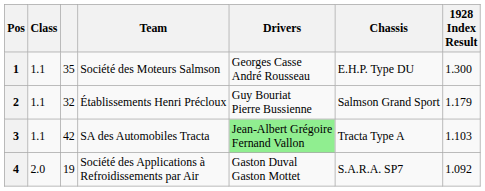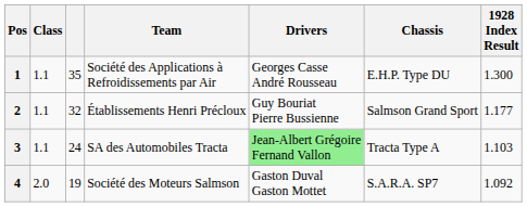1 | Team: Société des Moteurs Salmson -> Société des Applications à Refroidissements par Air
2 | 1928 Index Result: 1.179 -> 1.177
3 | column 3: 42 -> 24
4 | Team: Société des Applications à Refroidissements par Air -> Société des Moteurs Salmson
